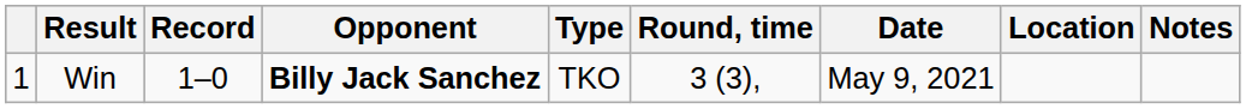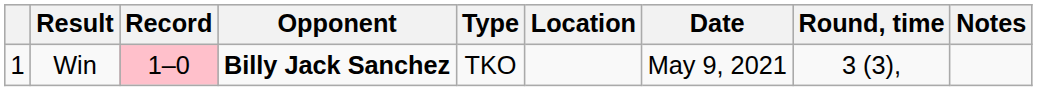columns swapped: Round, time <-> Location
Win | Record: no background -> pink background
